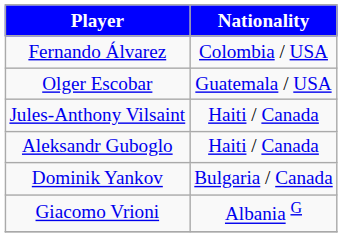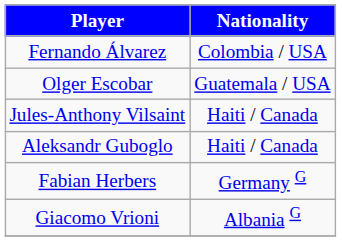- row: Dominik Yankov | Bulgaria / Canada
+ row: Fabian Herbers | Germany G
